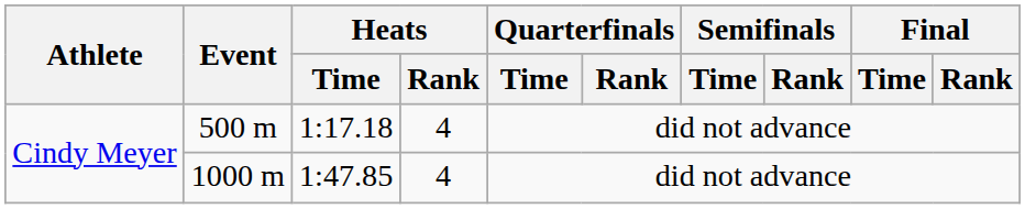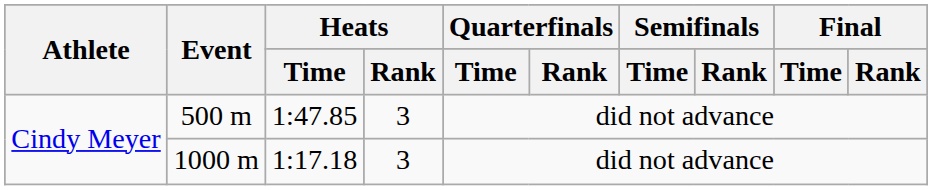500 m | Heats / Time: 1:17.18 -> 1:47.85
500 m | Heats / Rank: 4 -> 3
1000 m | Heats / Time: 1:47.85 -> 1:17.18
1000 m | Heats / Rank: 4 -> 3
